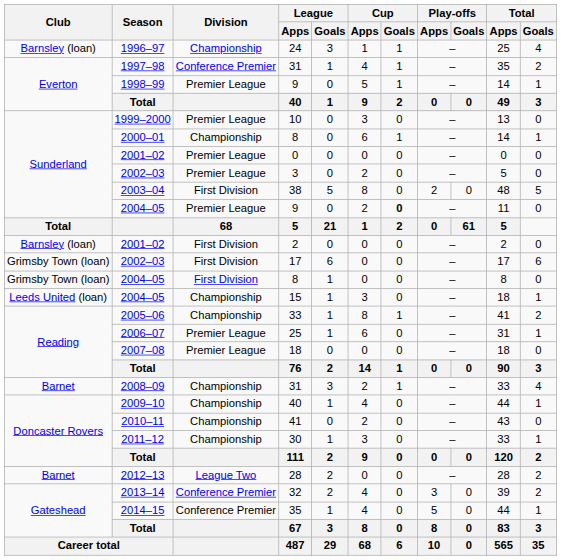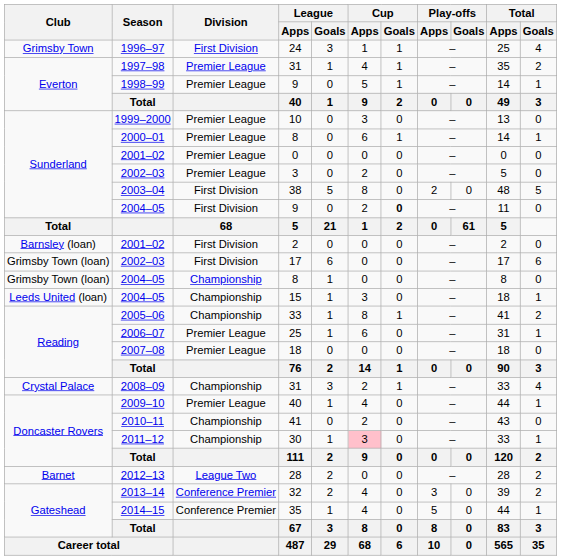24 | Club: Barnsley (loan) -> Grimsby Town
24 | Division: Championship -> First Division
1997–98 / 31 | Division: Conference Premier -> Premier League
2000–01 / 8 | Division: Championship -> Premier League
2004–05 / 9 | Division: Premier League -> First Division
2004–05 / 8 | Division: First Division -> Championship
2008–09 / 31 | Club: Barnet -> Crystal Palace
2009–10 / 40 | Division: Championship -> Premier League
30 | Cup / Apps: no background -> pink background
